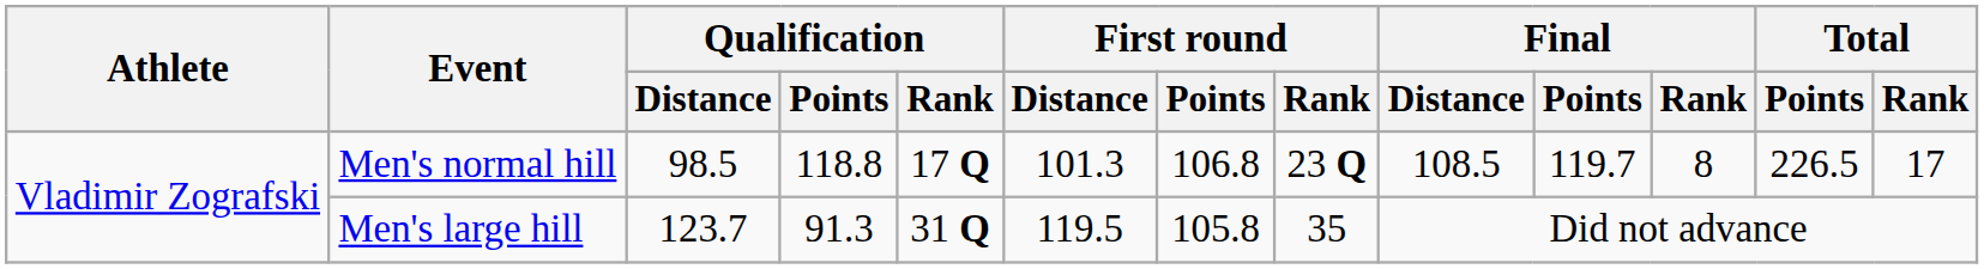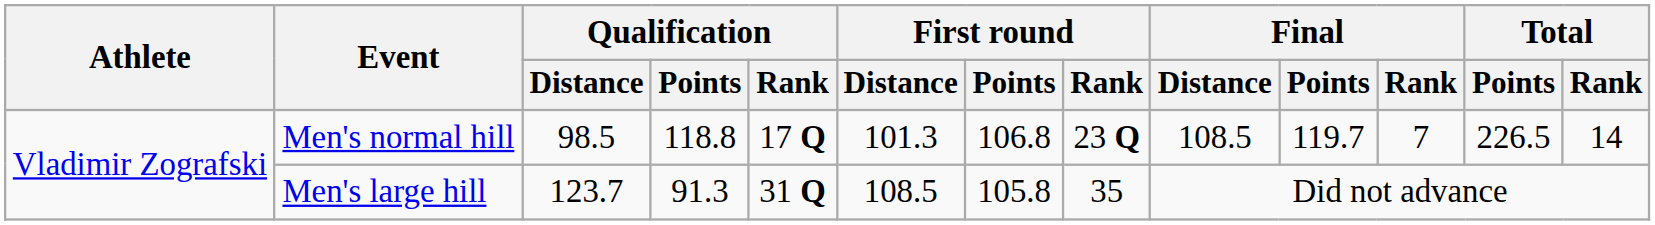Men's normal hill | Final / Rank: 8 -> 7
Men's normal hill | Total / Rank: 17 -> 14
Men's large hill | First round / Distance: 119.5 -> 108.5
